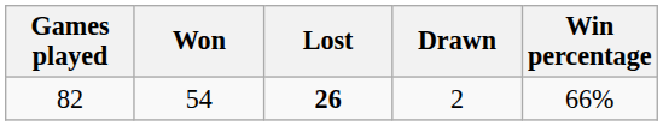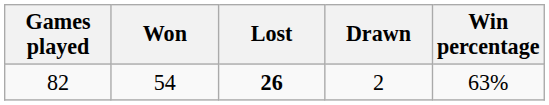82 | Win percentage: 66% -> 63%
